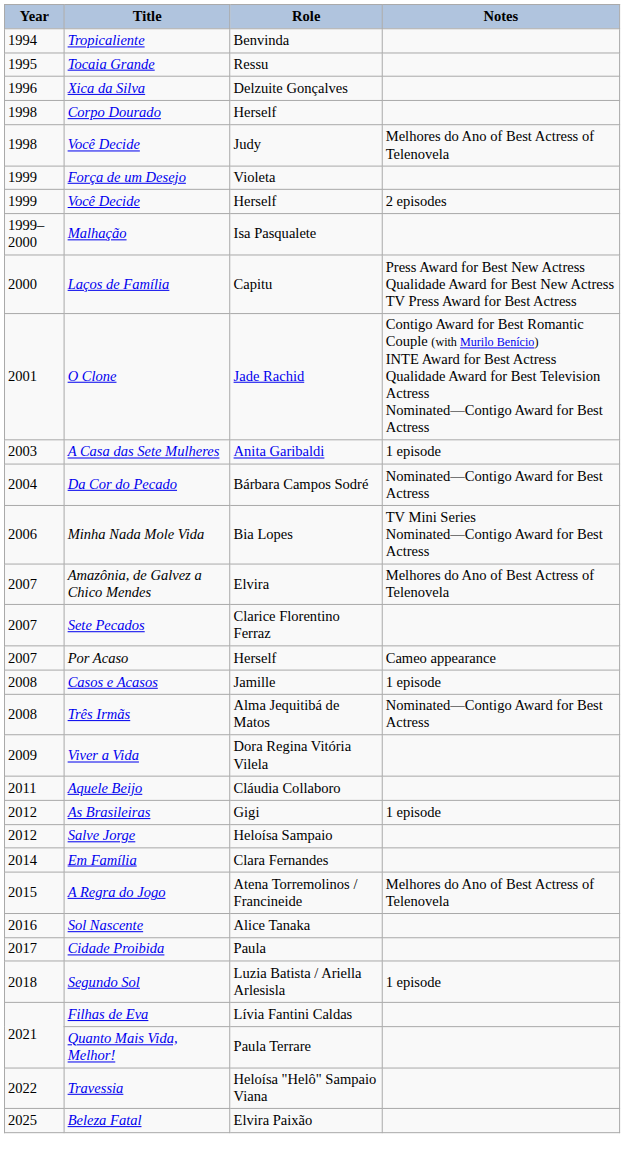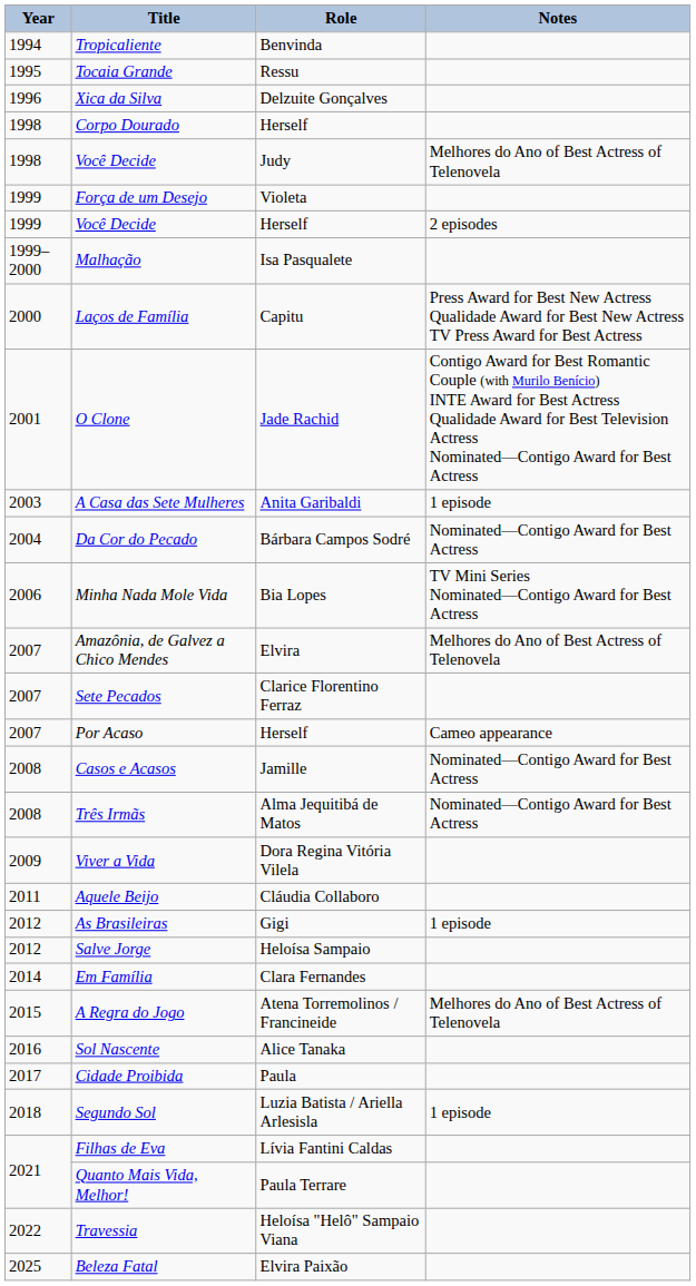Casos e Acasos | Notes: 1 episode -> Nominated—Contigo Award for Best Actress
